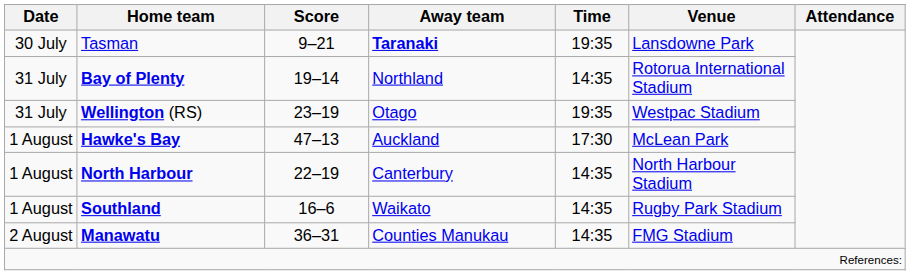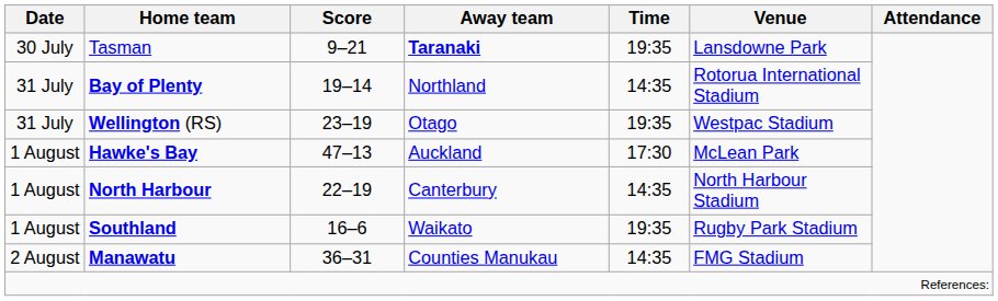Southland | Time: 14:35 -> 19:35
